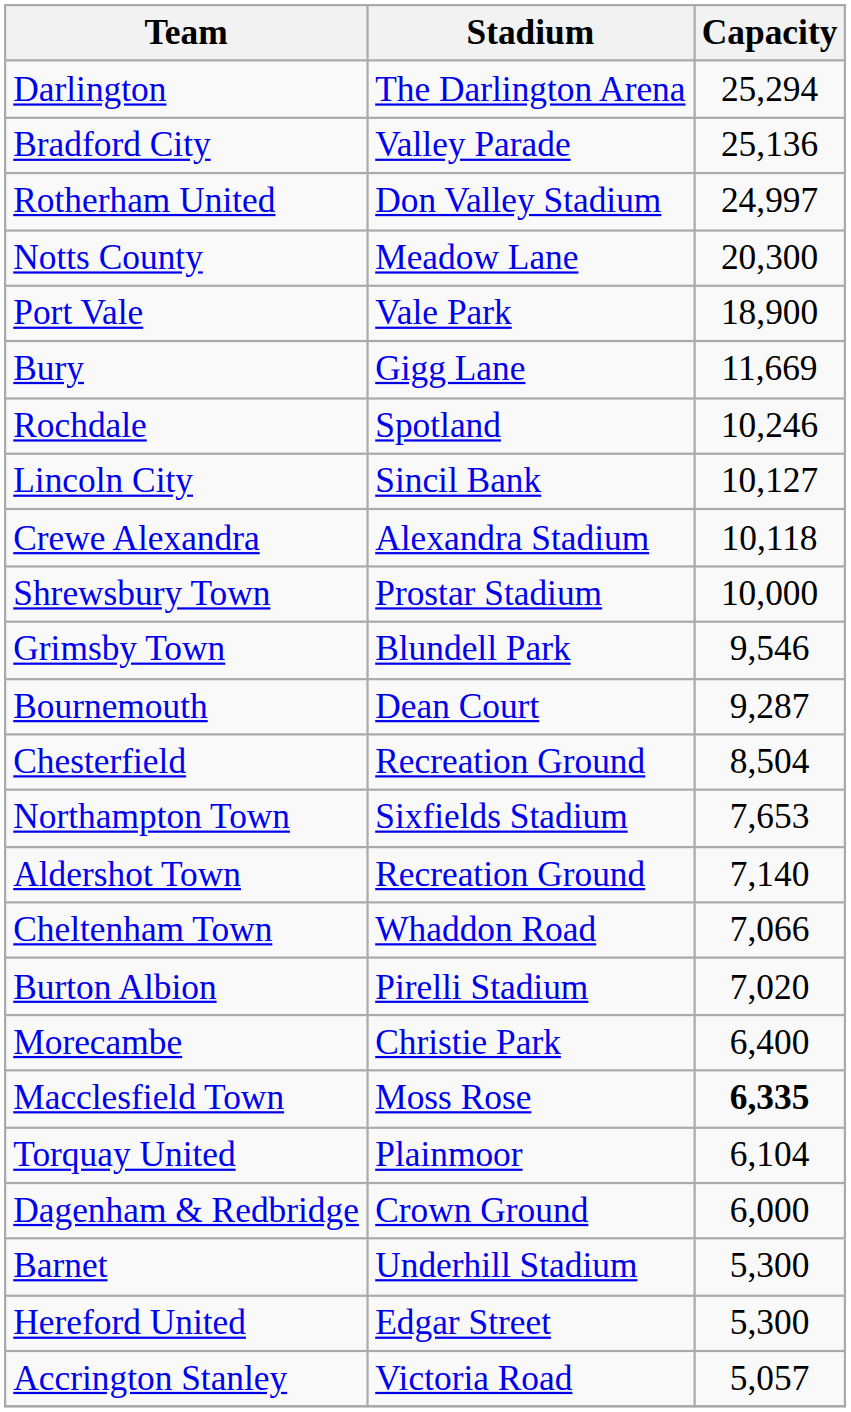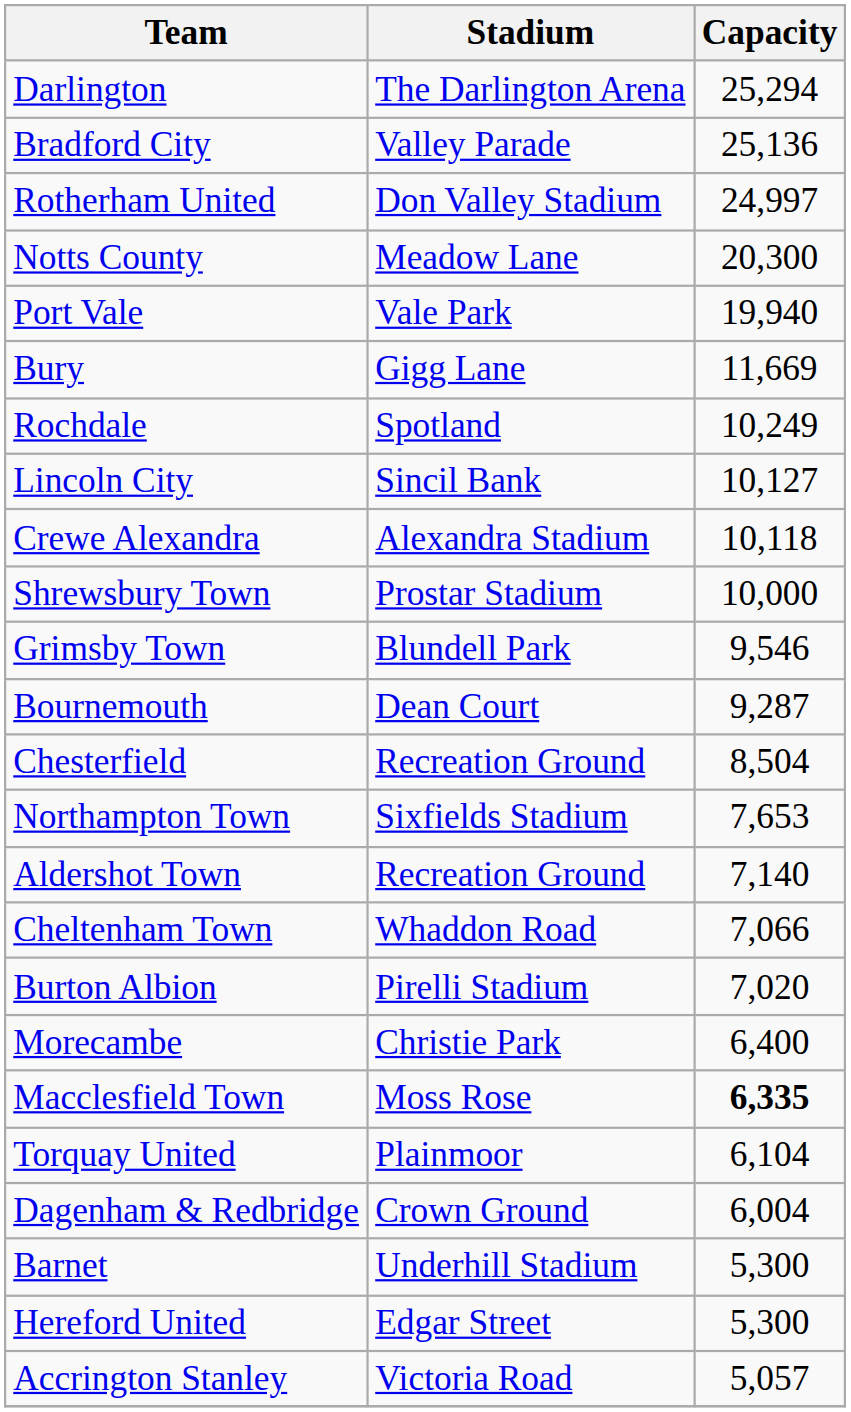Port Vale | Capacity: 18,900 -> 19,940
Rochdale | Capacity: 10,246 -> 10,249
Dagenham & Redbridge | Capacity: 6,000 -> 6,004
